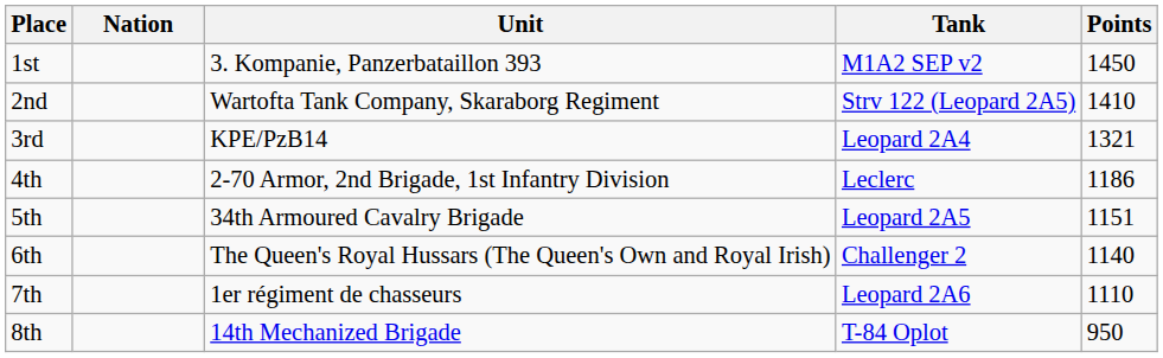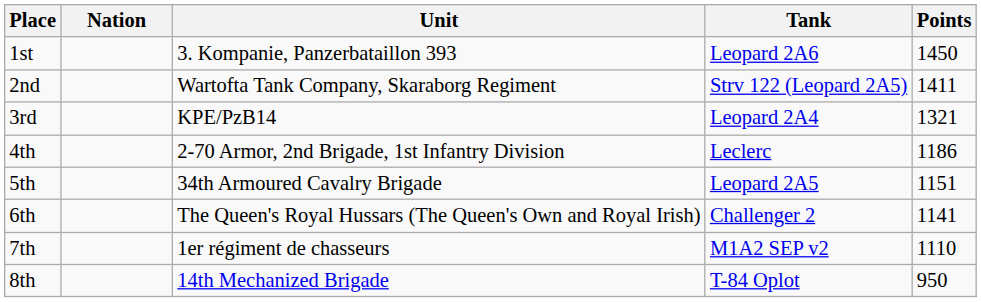1st | Tank: M1A2 SEP v2 -> Leopard 2A6
2nd | Points: 1410 -> 1411
6th | Points: 1140 -> 1141
7th | Tank: Leopard 2A6 -> M1A2 SEP v2
